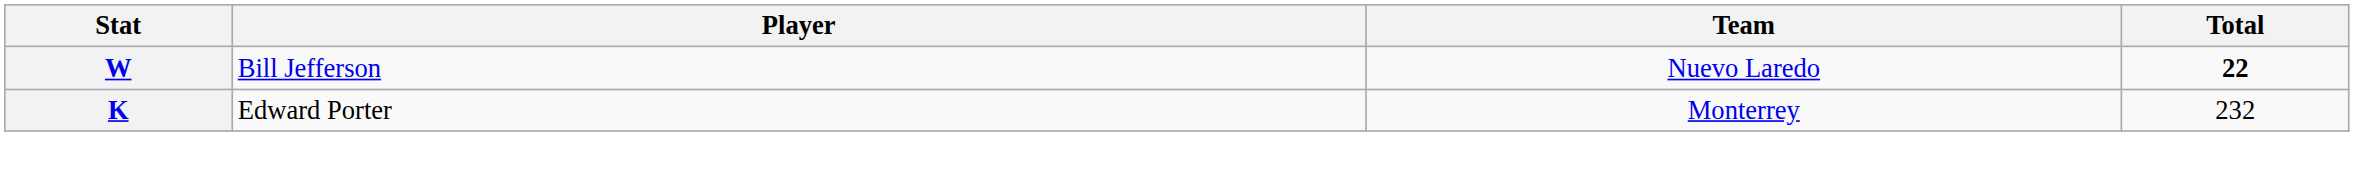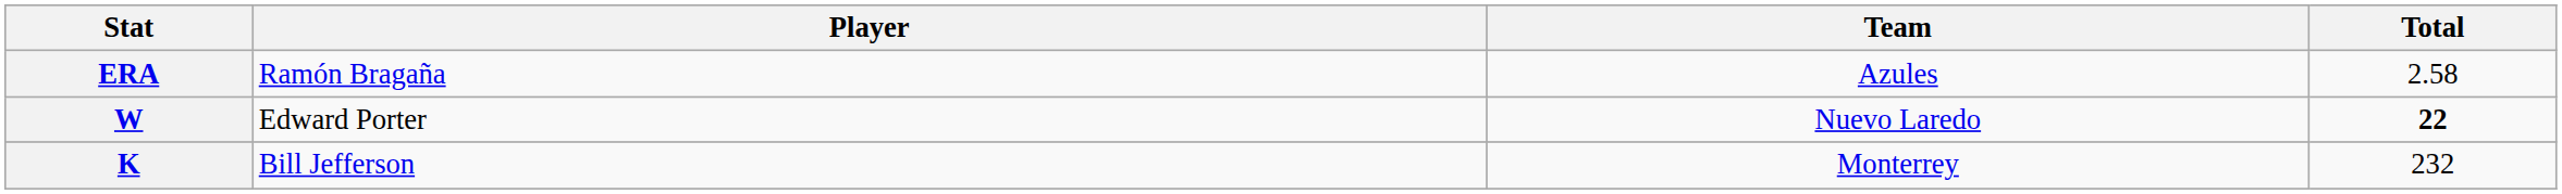+ row: ERA | Ramón Bragaña | Azules | 2.58
W | Player: Bill Jefferson -> Edward Porter
K | Player: Edward Porter -> Bill Jefferson
